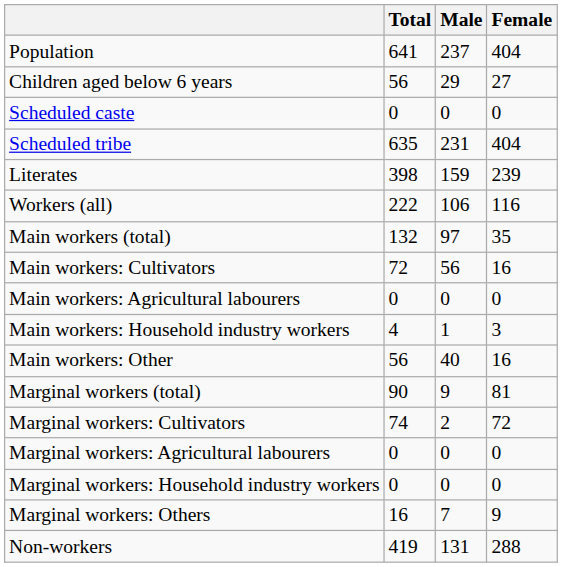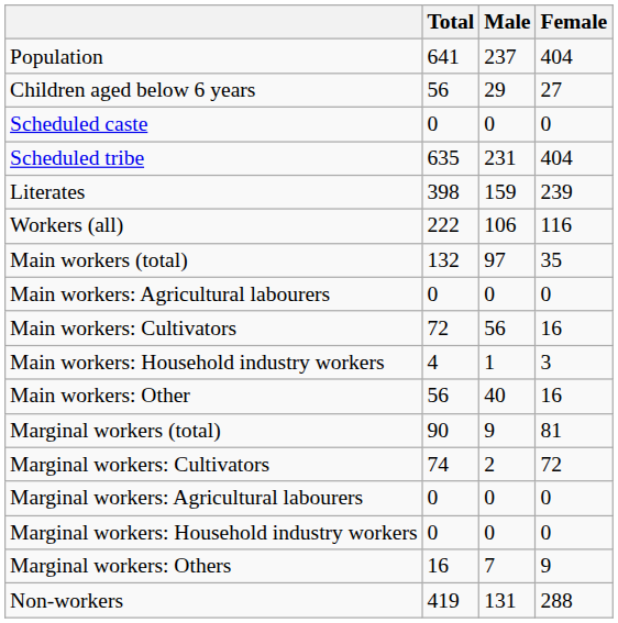rows swapped: Main workers: Cultivators <-> Main workers: Agricultural labourers
